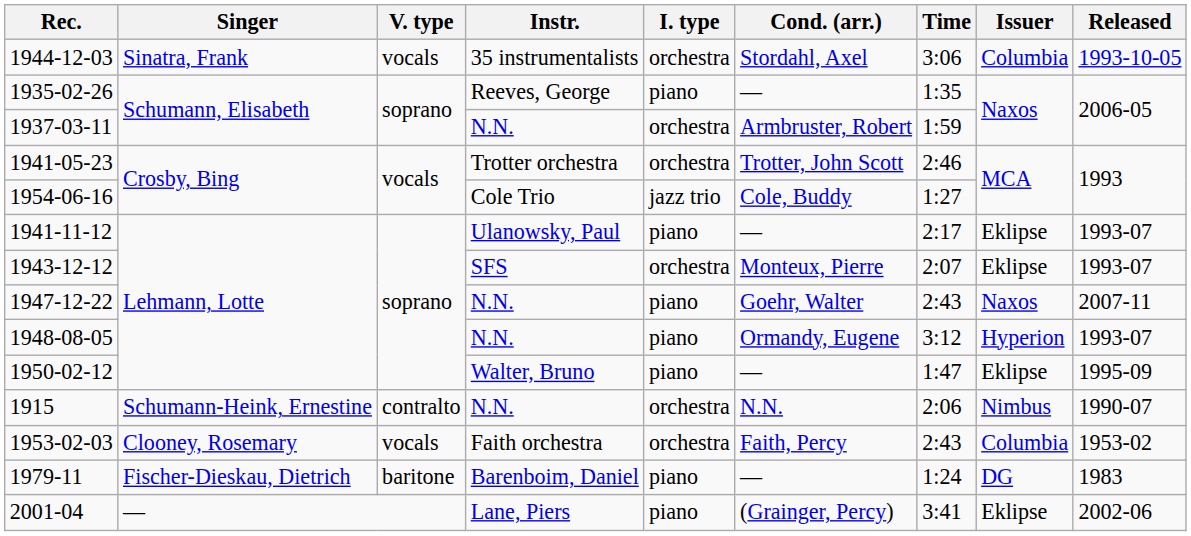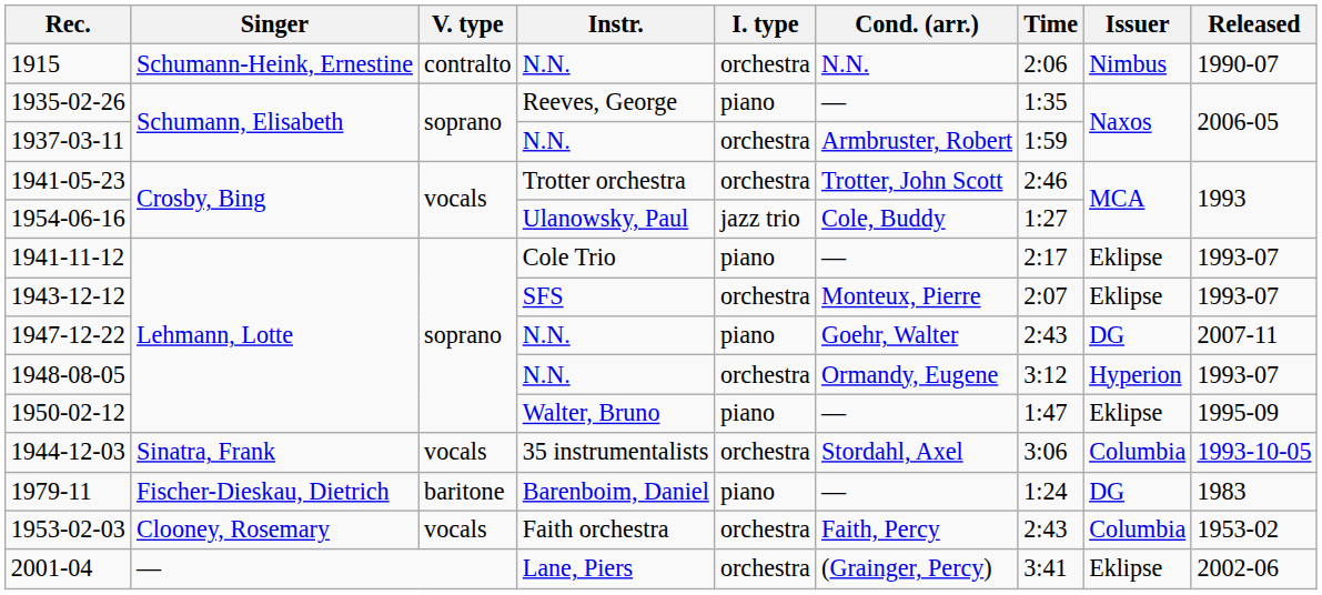rows swapped: 1915 <-> 1944-12-03
1954-06-16 | Instr.: Cole Trio -> Ulanowsky, Paul
1941-11-12 | Instr.: Ulanowsky, Paul -> Cole Trio
1947-12-22 | Issuer: Naxos -> DG
1948-08-05 | I. type: piano -> orchestra
rows swapped: 1953-02-03 <-> 1979-11
2001-04 | I. type: piano -> orchestra
